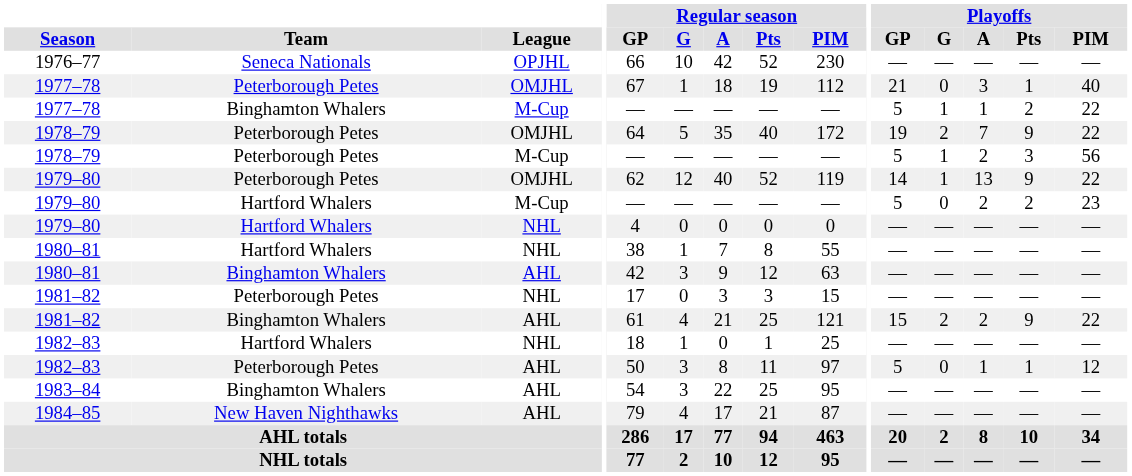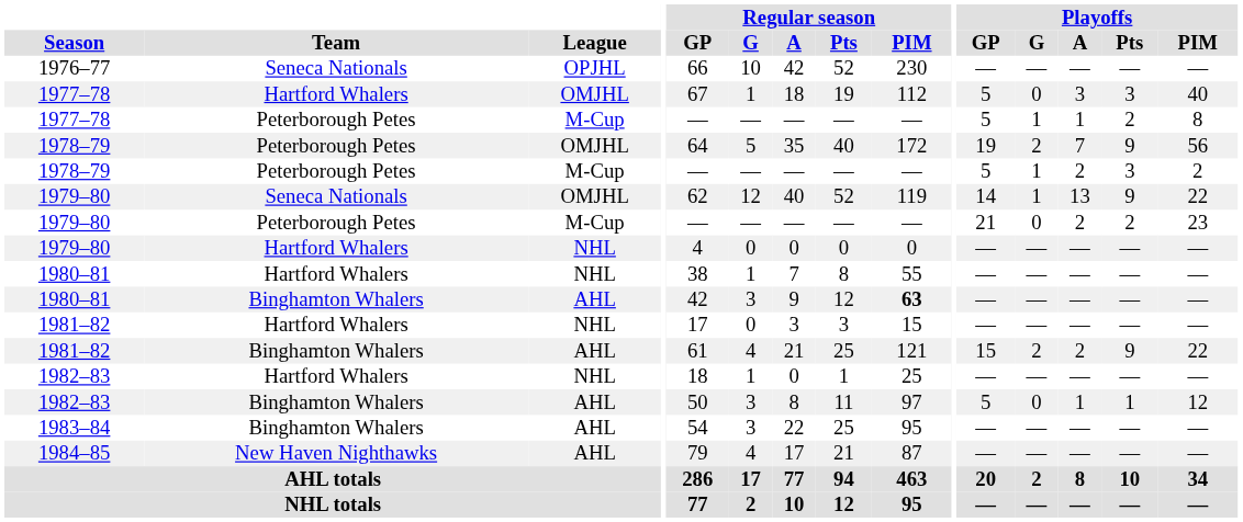1977–78 / OMJHL | Team: Peterborough Petes -> Hartford Whalers
1977–78 / OMJHL | Playoffs / GP: 21 -> 5
1977–78 / OMJHL | Playoffs / Pts: 1 -> 3
1977–78 / M-Cup | Team: Binghamton Whalers -> Peterborough Petes
1977–78 / M-Cup | Playoffs / PIM: 22 -> 8
1978–79 / OMJHL | Playoffs / PIM: 22 -> 56
1978–79 / M-Cup | Playoffs / PIM: 56 -> 2
1979–80 / OMJHL | Team: Peterborough Petes -> Seneca Nationals
1979–80 / M-Cup | Team: Hartford Whalers -> Peterborough Petes
1979–80 / M-Cup | Playoffs / GP: 5 -> 21
1980–81 / AHL | Regular season / PIM: normal -> bold
1981–82 / NHL | Team: Peterborough Petes -> Hartford Whalers
1982–83 / AHL | Team: Peterborough Petes -> Binghamton Whalers
